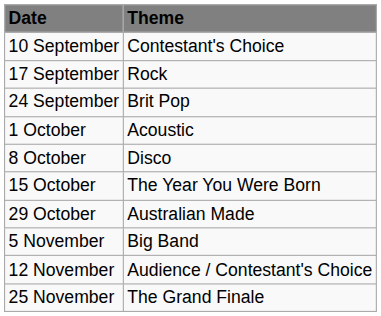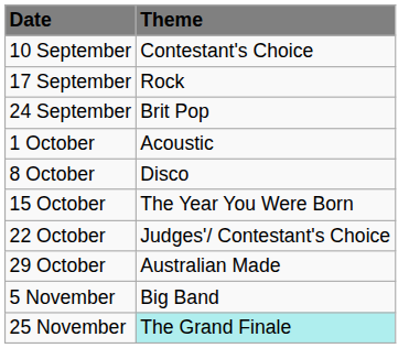+ row: 22 October | Judges'/ Contestant's Choice
- row: 12 November | Audience / Contestant's Choice
25 November | Theme: no background -> paleturquoise background
